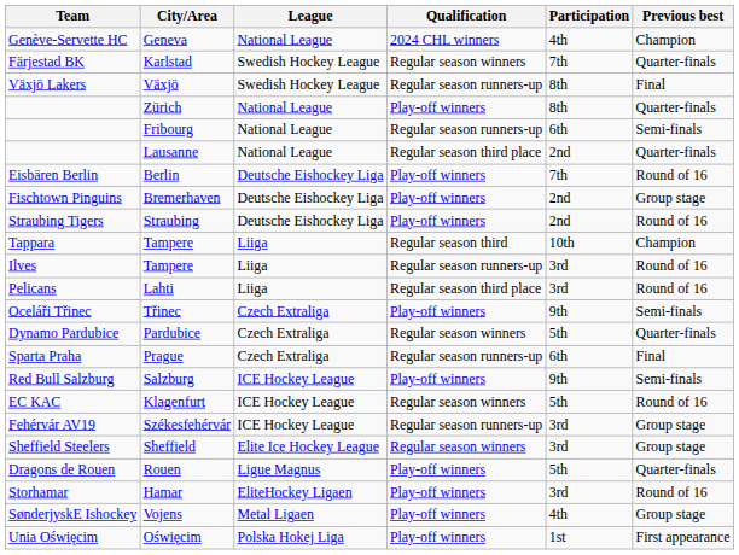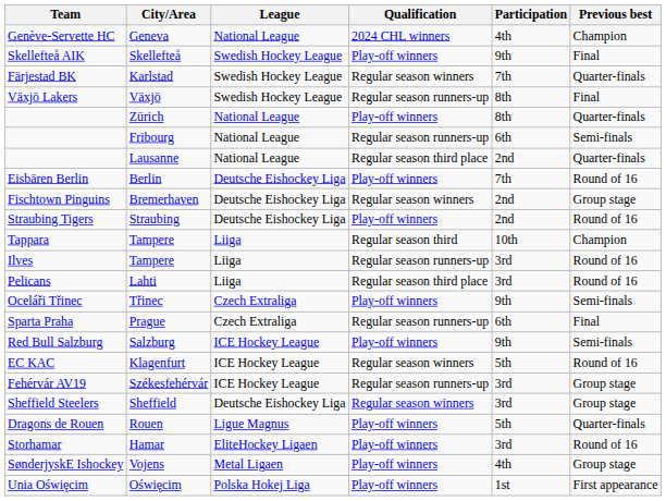+ row: Skellefteå AIK | Skellefteå | Swedish Hockey League | Play-off winners | 9th | Final
Bremerhaven | Qualification: Play-off winners -> Regular season winners
- row: Dynamo Pardubice | Pardubice | Czech Extraliga | Regular season winners | 5th | Quarter-finals
Sheffield | League: Elite Ice Hockey League -> Deutsche Eishockey Liga
